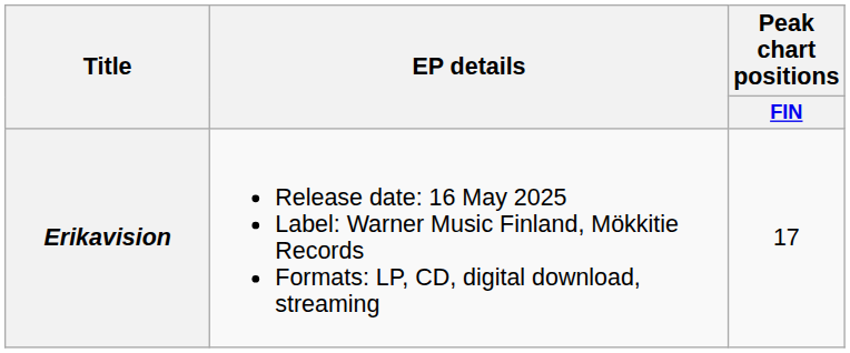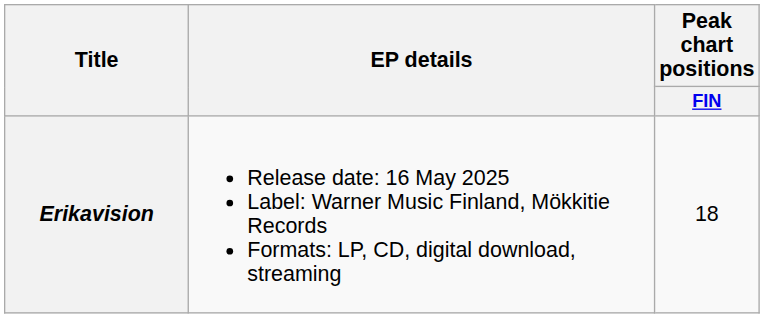Erikavision | Peak chart positions / FIN: 17 -> 18
